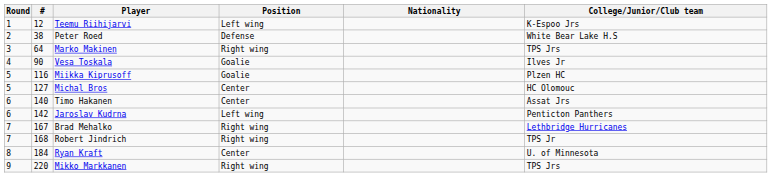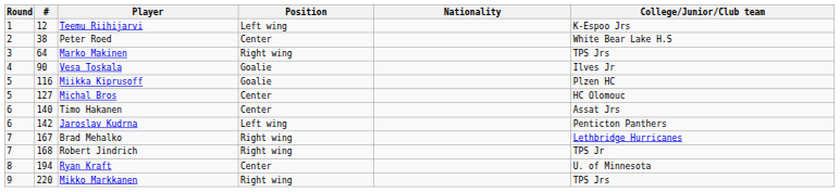Peter Roed | Position: Defense -> Center
Ryan Kraft | #: 184 -> 194
